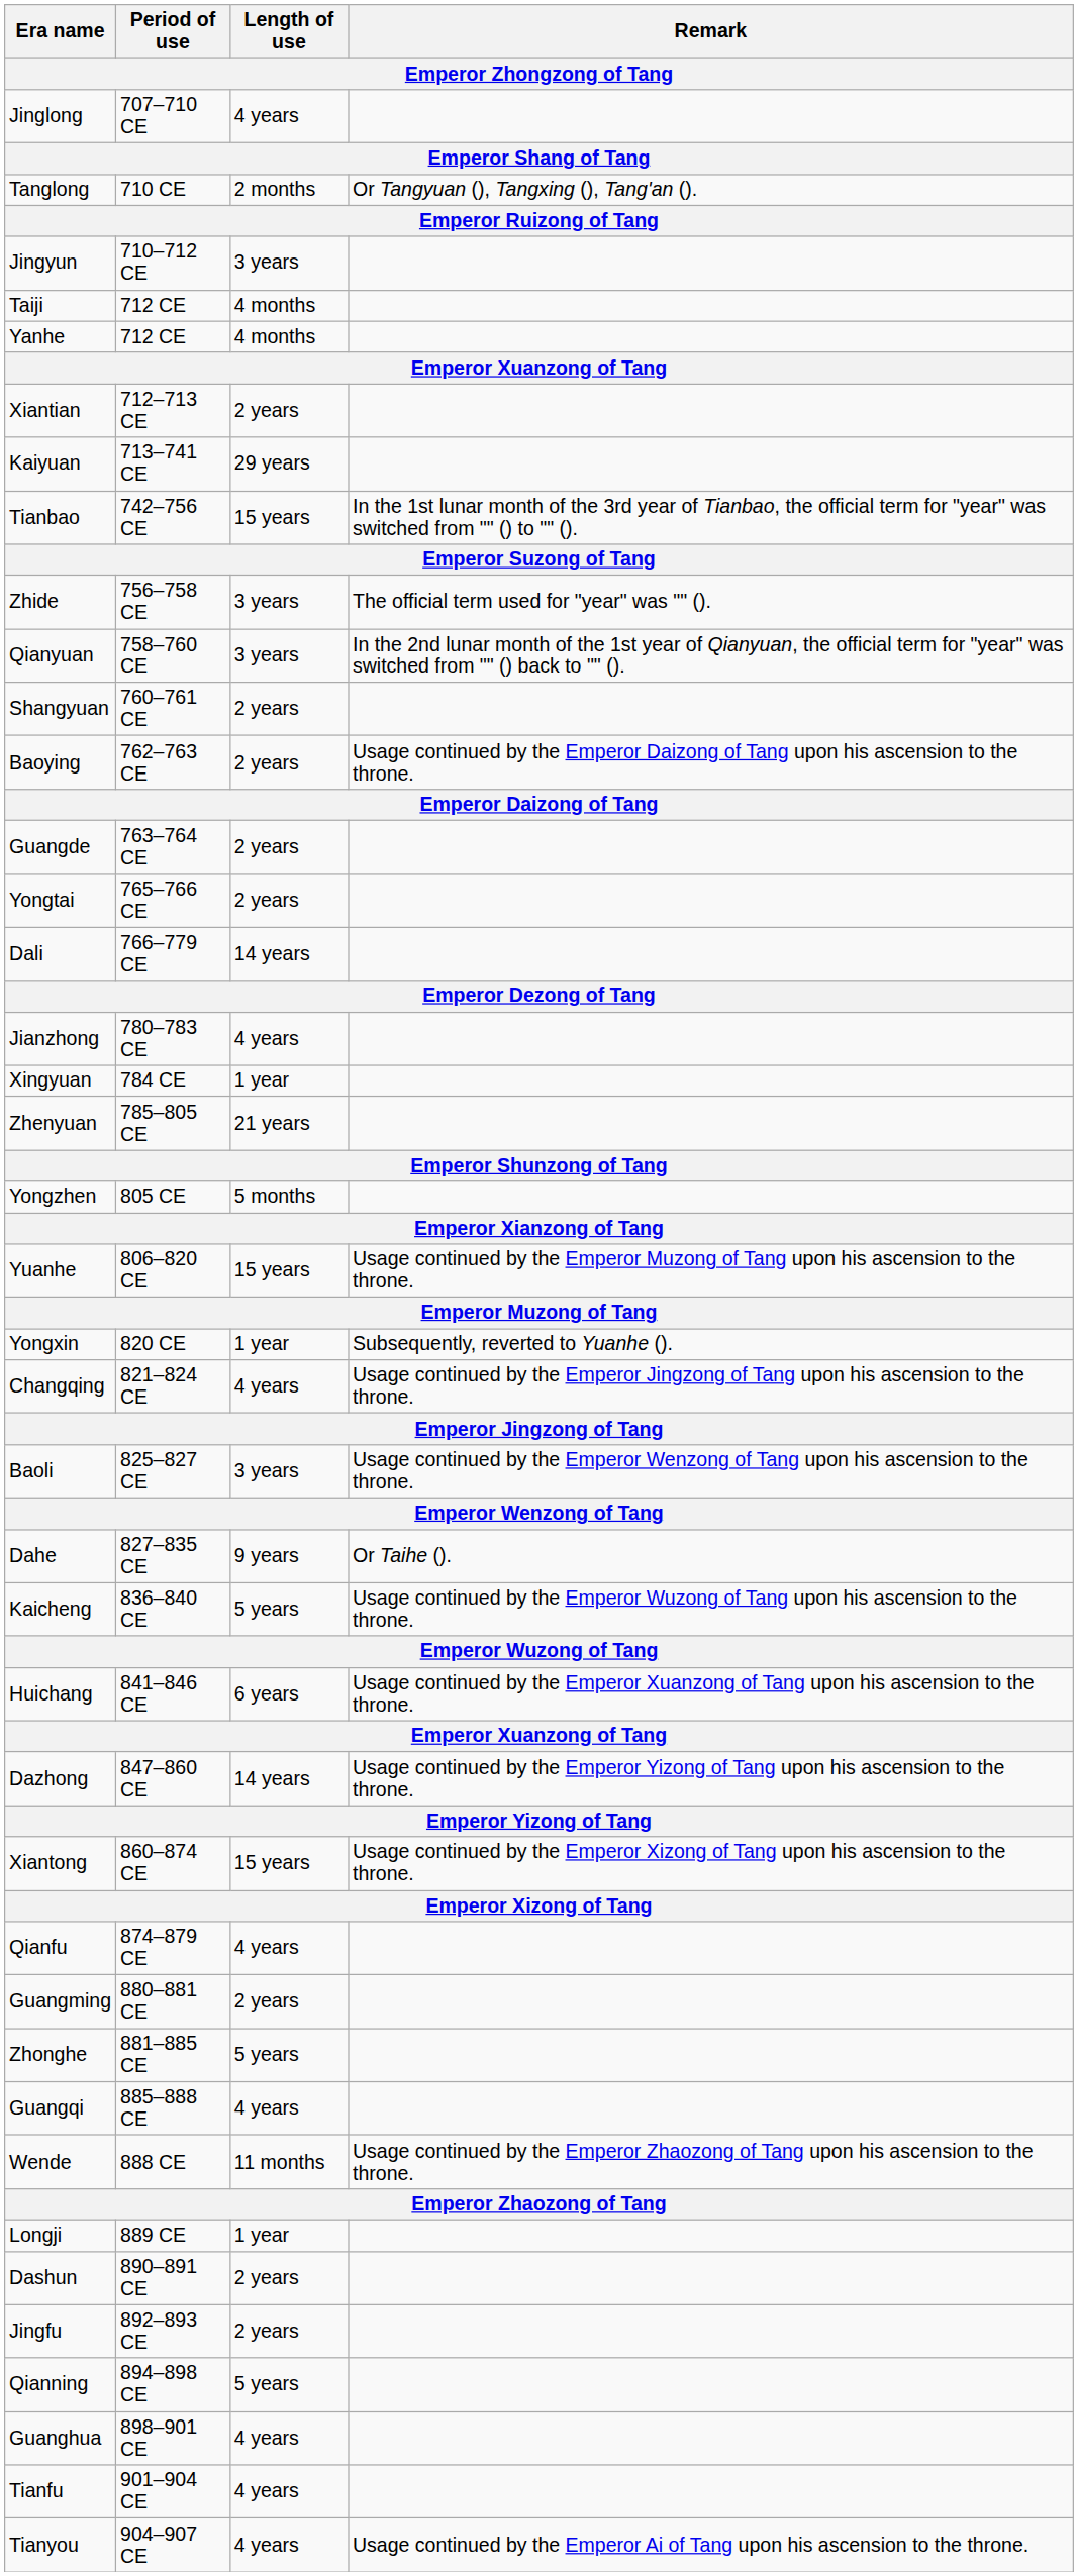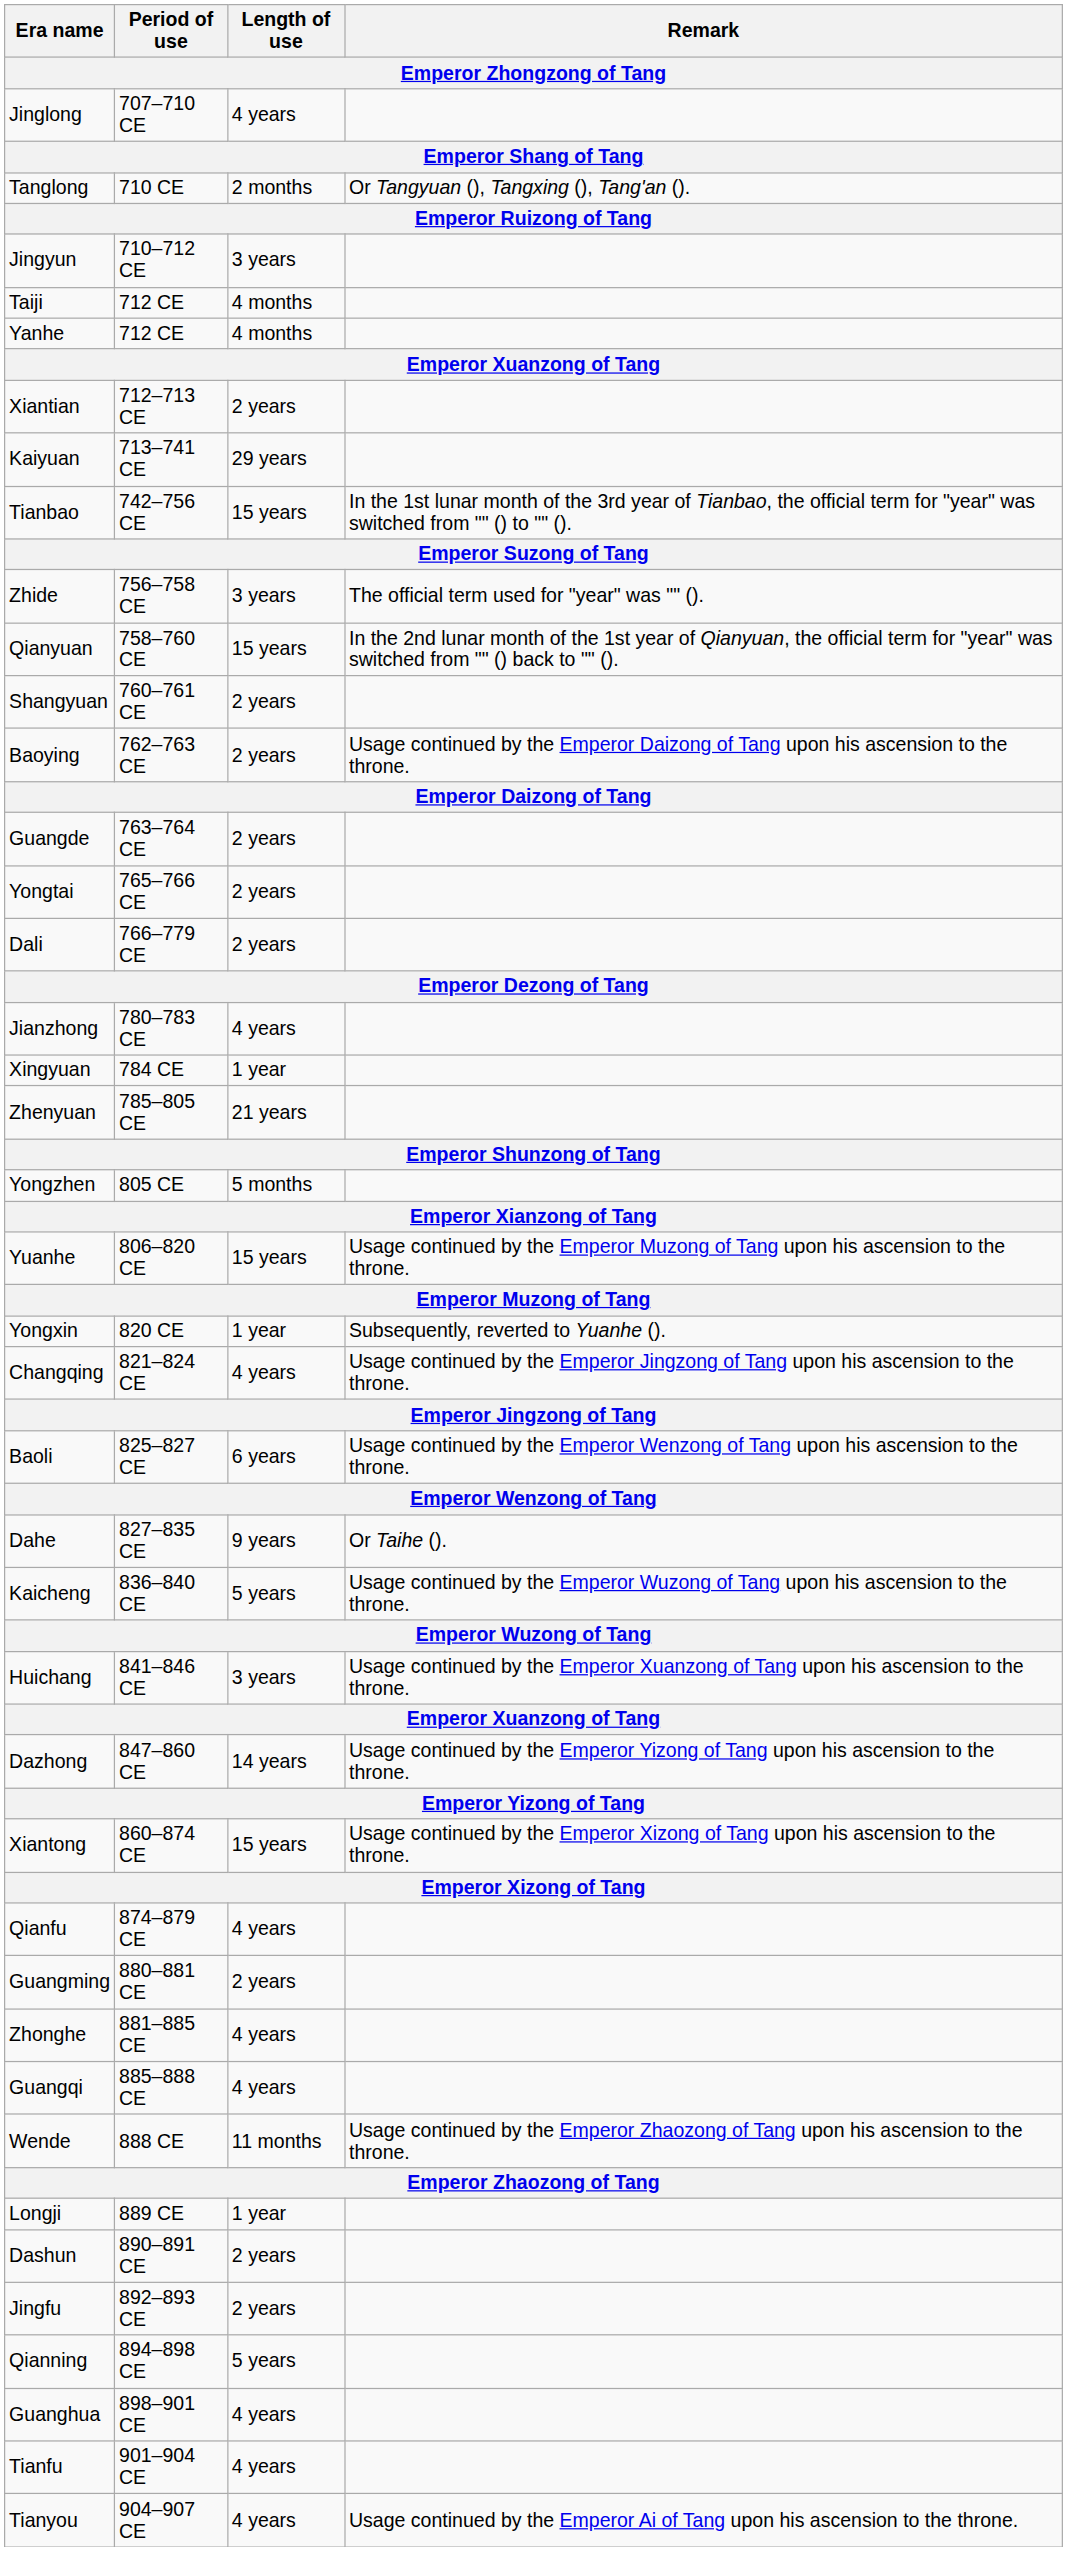Qianyuan | Length of use: 3 years -> 15 years
Dali | Length of use: 14 years -> 2 years
Baoli | Length of use: 3 years -> 6 years
Huichang | Length of use: 6 years -> 3 years
Zhonghe | Length of use: 5 years -> 4 years
